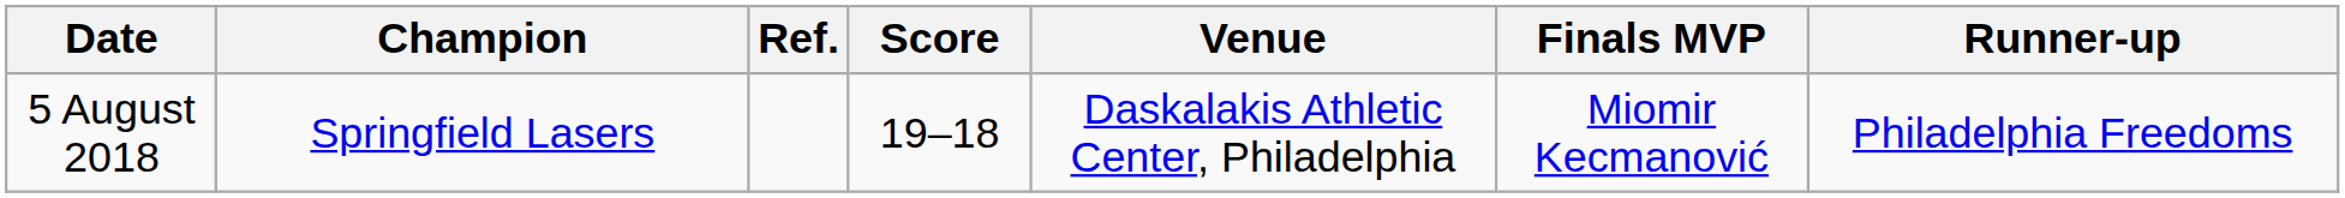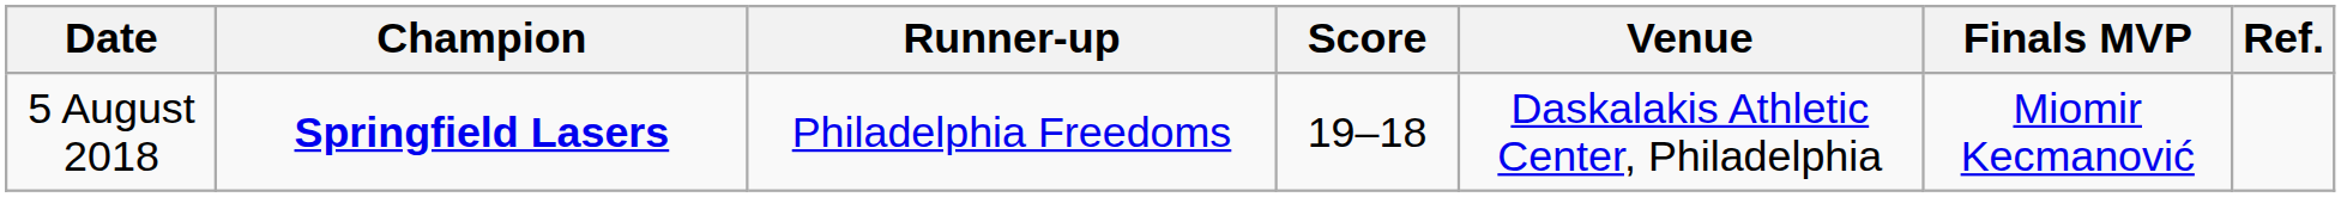columns swapped: Runner-up <-> Ref.
5 August 2018 | Champion: normal -> bold
